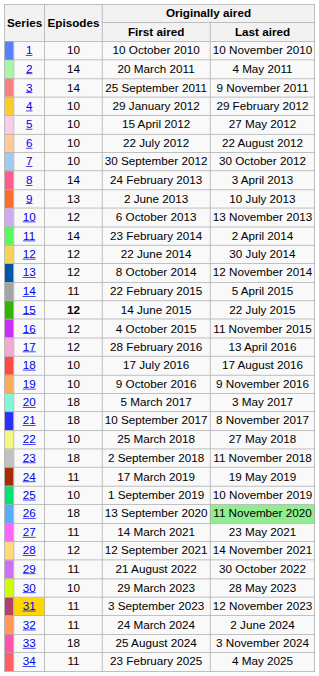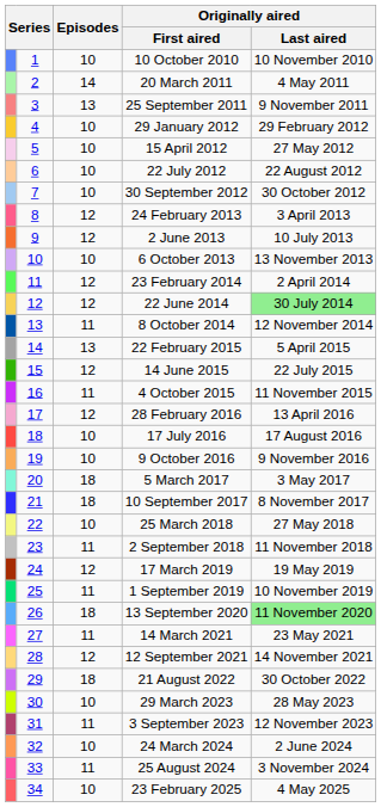25 September 2011 | Episodes: 14 -> 13
24 February 2013 | Episodes: 14 -> 12
2 June 2013 | Episodes: 13 -> 12
6 October 2013 | Episodes: 12 -> 10
23 February 2014 | Episodes: 14 -> 12
22 June 2014 | Originally aired / Last aired: no background -> lightgreen background
8 October 2014 | Episodes: 12 -> 11
22 February 2015 | Episodes: 11 -> 13
14 June 2015 | Episodes: bold -> normal
4 October 2015 | Episodes: 12 -> 11
2 September 2018 | Episodes: 18 -> 11
17 March 2019 | Episodes: 11 -> 12
1 September 2019 | Episodes: 10 -> 11
21 August 2022 | Episodes: 11 -> 18
3 September 2023 | column 2: gold background -> no background
24 March 2024 | Episodes: 11 -> 10
25 August 2024 | Episodes: 18 -> 11
23 February 2025 | Episodes: 11 -> 10
